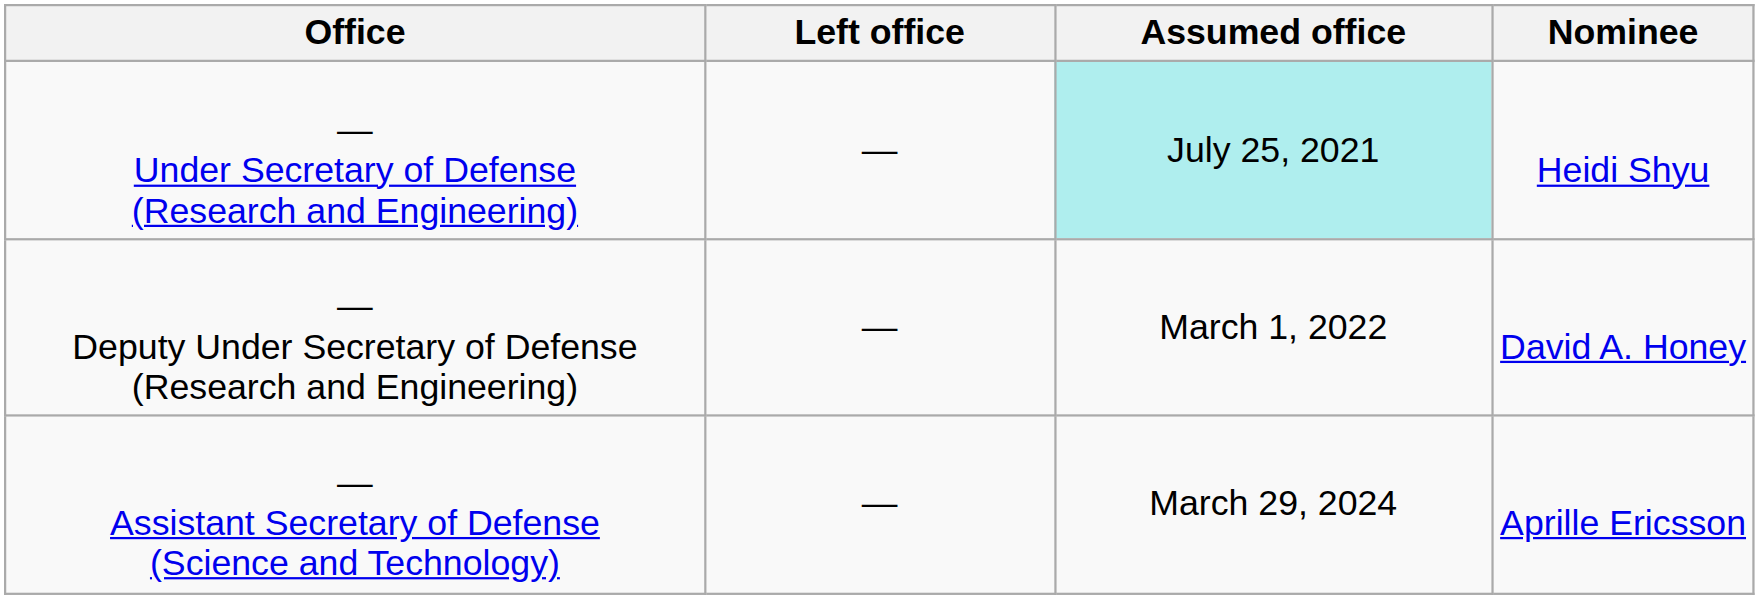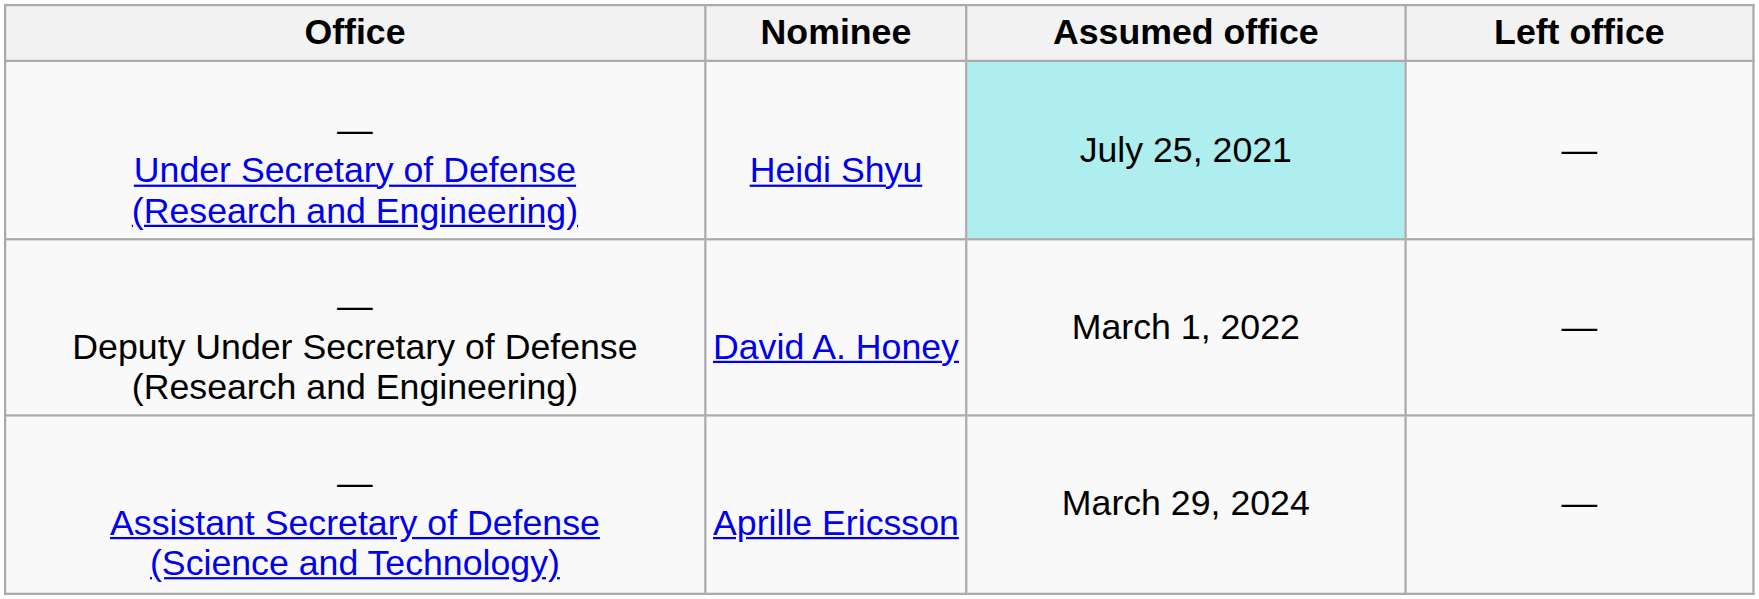columns swapped: Nominee <-> Left office
